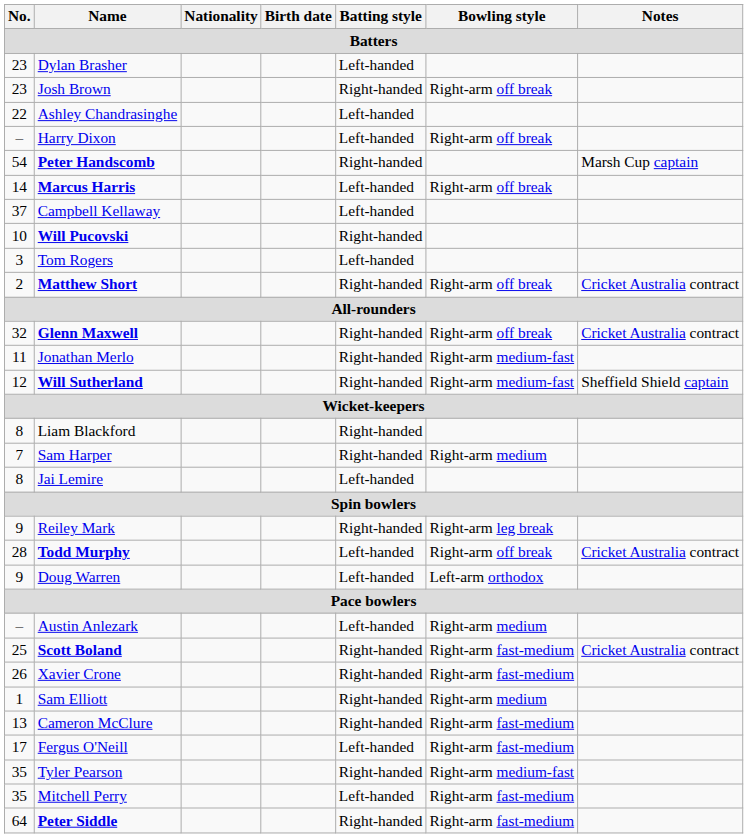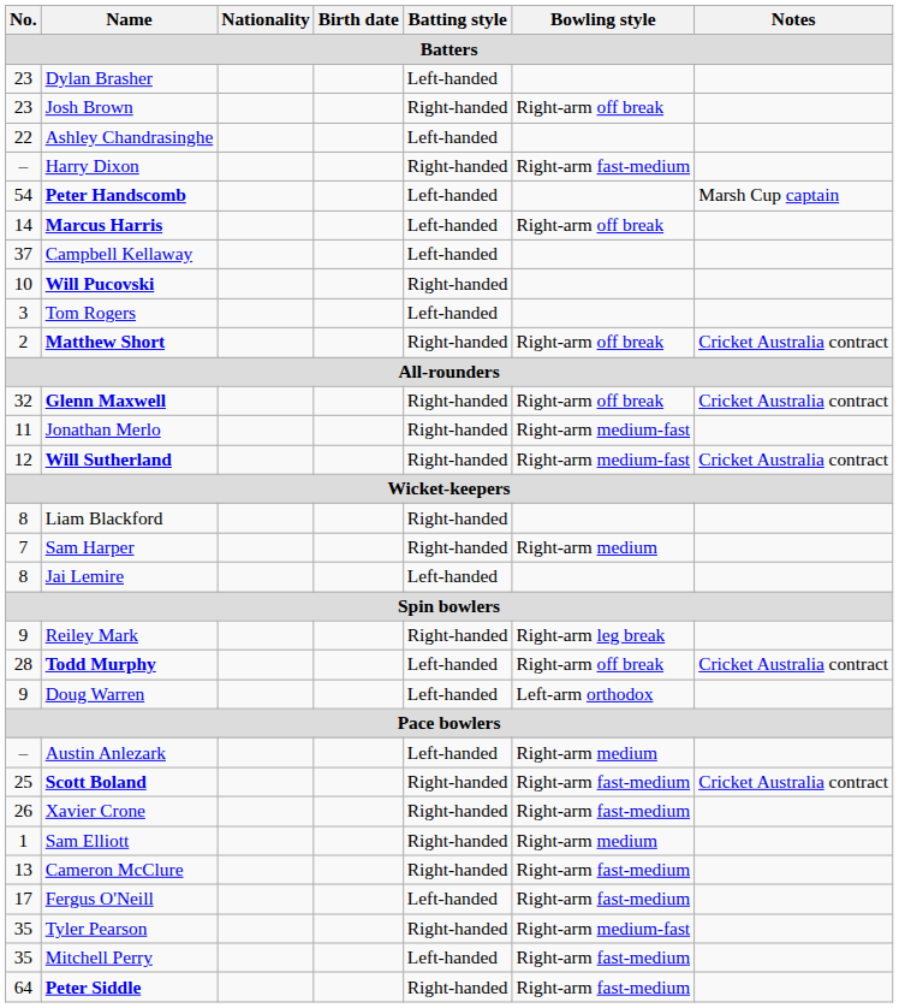Harry Dixon | Batting style: Left-handed -> Right-handed
Harry Dixon | Bowling style: Right-arm off break -> Right-arm fast-medium
Peter Handscomb | Batting style: Right-handed -> Left-handed
Will Sutherland | Notes: Sheffield Shield captain -> Cricket Australia contract
